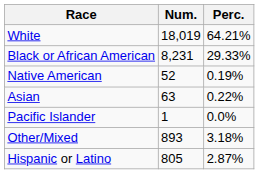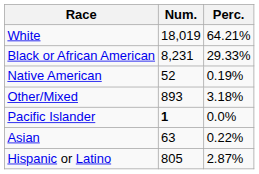rows swapped: Asian <-> Other/Mixed
Pacific Islander | Num.: normal -> bold
